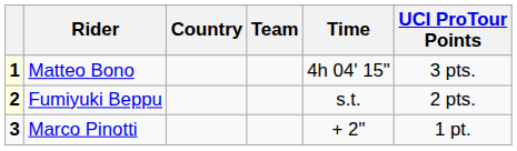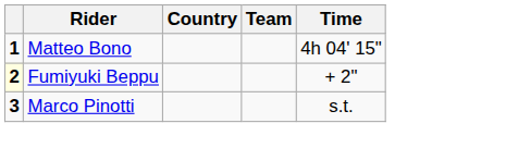- column: UCI ProTour Points | 3 pts. | 2 pts. | 1 pt.
Matteo Bono | column 1: lightyellow background -> no background
Fumiyuki Beppu | Time: s.t. -> + 2"
Marco Pinotti | Time: + 2" -> s.t.
